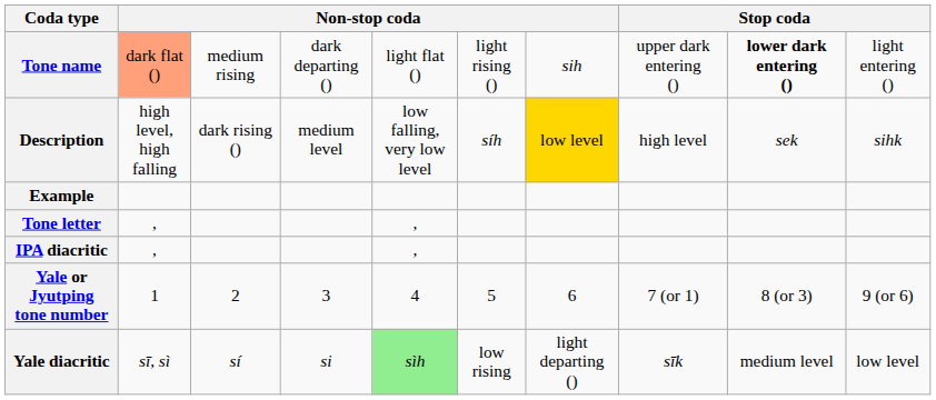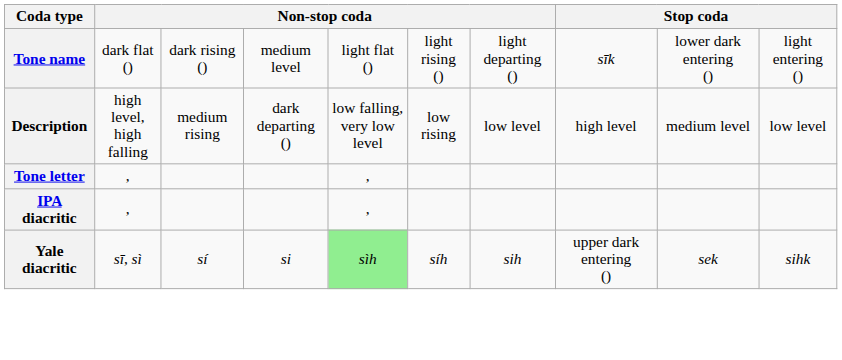Tone name | column 2: lightsalmon background -> no background
Tone name | column 3: medium rising -> dark rising ()
Tone name | column 4: dark departing () -> medium level
Tone name | column 7: sih -> light departing ()
Tone name | column 8: upper dark entering () -> sīk
Tone name | column 9: bold -> normal
Description | column 3: dark rising () -> medium rising
Description | column 4: medium level -> dark departing ()
Description | column 6: síh -> low rising
Description | column 7: gold background -> no background
Description | column 9: sek -> medium level
Description | column 10: sihk -> low level
- row: Example
- row: Yale or Jyutping tone number | 1 | 2 | 3 | 4 | 5 | 6 | 7 (or 1) | 8 (or 3) | 9 (or 6)
Yale diacritic | column 6: low rising -> síh
Yale diacritic | column 7: light departing () -> sih
Yale diacritic | column 8: sīk -> upper dark entering ()
Yale diacritic | column 9: medium level -> sek
Yale diacritic | column 10: low level -> sihk
